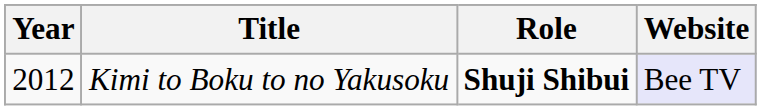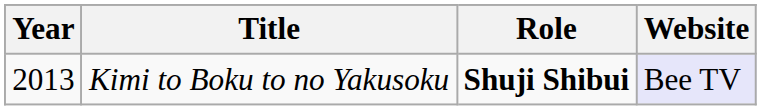Kimi to Boku to no Yakusoku | Year: 2012 -> 2013
